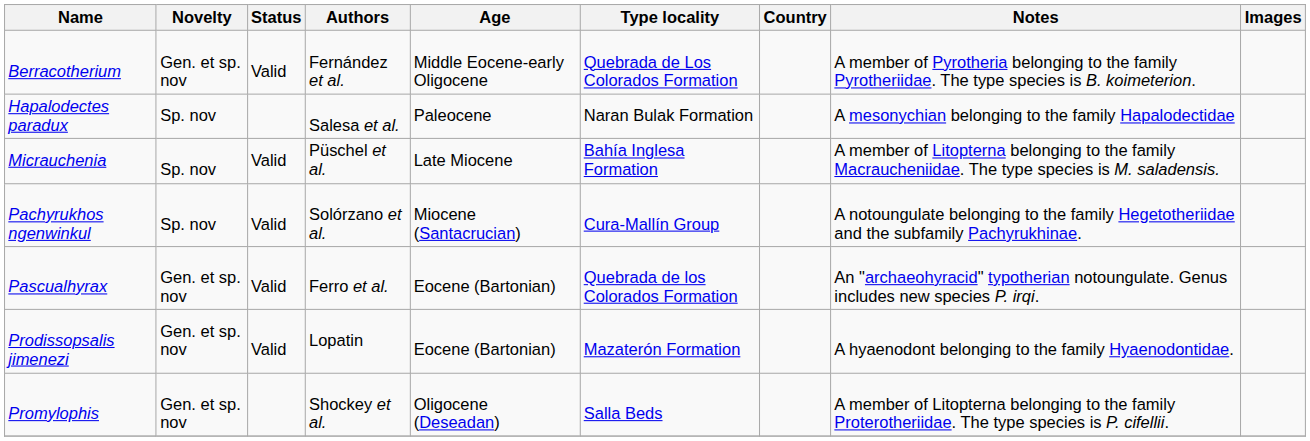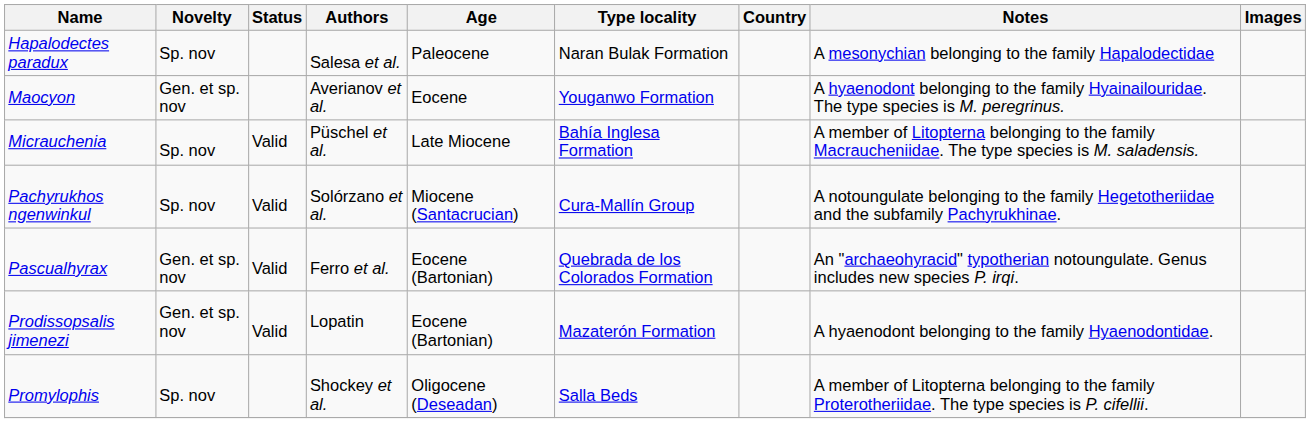- row: Berracotherium | Gen. et sp. nov | Valid | Fernández et al. | Middle Eocene-early Oligocene | Quebrada de Los Colorados Formation | A member of Pyrotheria belonging to the family Pyrotheriidae. The type species is B. koimeterion.
+ row: Maocyon | Gen. et sp. nov | Averianov et al. | Eocene | Youganwo Formation | A hyaenodont belonging to the family Hyainailouridae. The type species is M. peregrinus.
Promylophis | Novelty: Gen. et sp. nov -> Sp. nov
